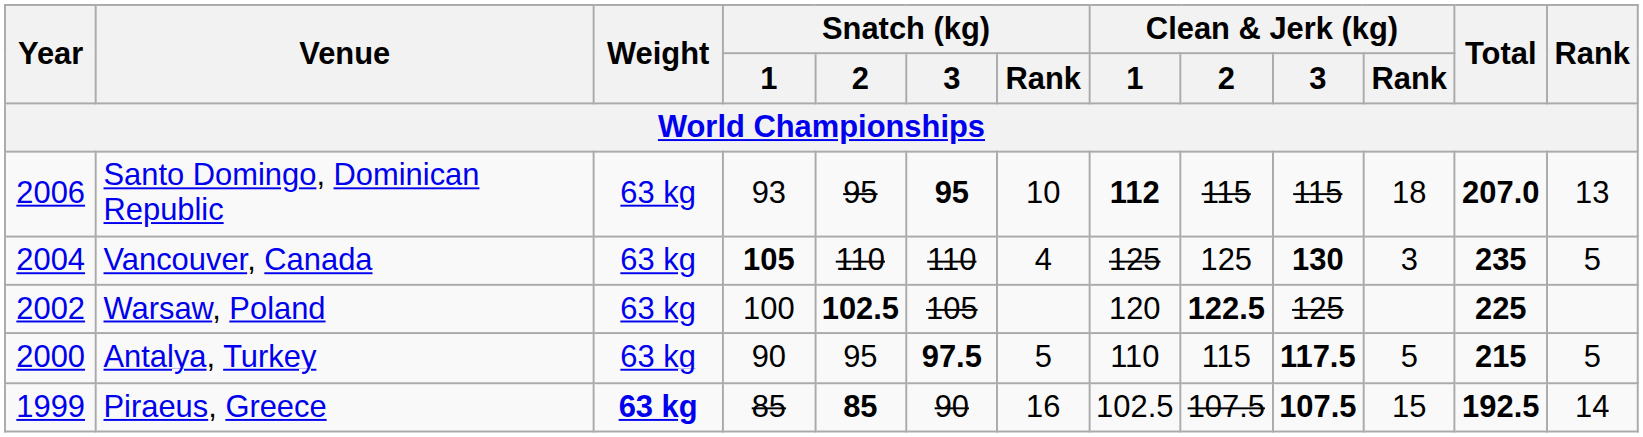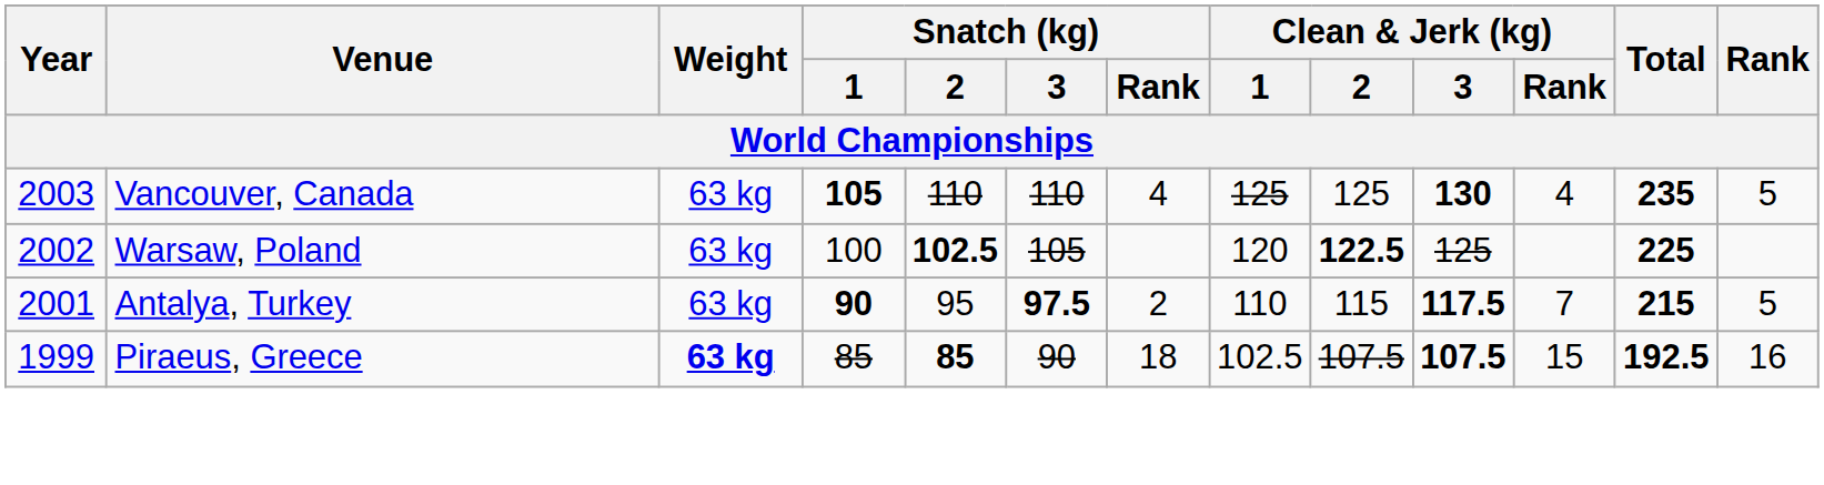- row: 2006 | Santo Domingo, Dominican Republic | 63 kg | 93 | 95 | 95 | 10 | 112 | 115 | 115 | 18 | 207.0 | 13
Vancouver, Canada | Year: 2004 -> 2003
Vancouver, Canada | Clean & Jerk (kg) / Rank: 3 -> 4
Antalya, Turkey | Year: 2000 -> 2001
Antalya, Turkey | Snatch (kg) / 1: normal -> bold
Antalya, Turkey | Snatch (kg) / Rank: 5 -> 2
Antalya, Turkey | Clean & Jerk (kg) / Rank: 5 -> 7
Piraeus, Greece | Snatch (kg) / Rank: 16 -> 18
Piraeus, Greece | Rank: 14 -> 16
